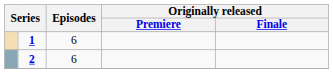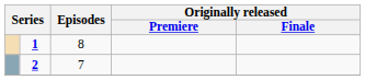1 | Episodes: 6 -> 8
2 | Episodes: 6 -> 7
